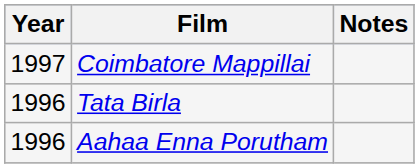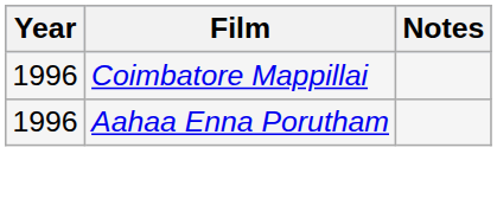Coimbatore Mappillai | Year: 1997 -> 1996
- row: 1996 | Tata Birla
